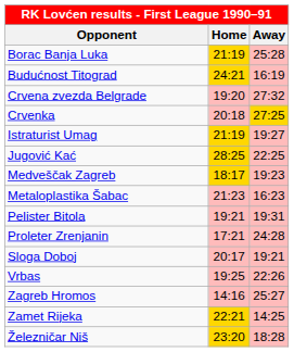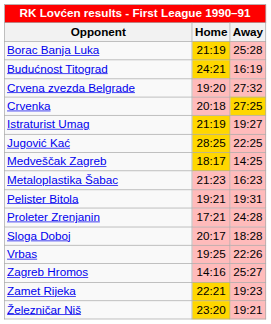Medveščak Zagreb | Away: 19:23 -> 14:25
Sloga Doboj | Away: 19:21 -> 18:28
Zamet Rijeka | Away: 14:25 -> 19:23
Železničar Niš | Away: 18:28 -> 19:21
